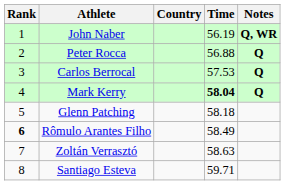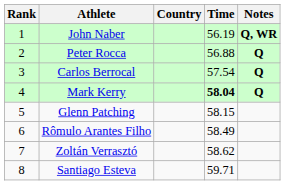Carlos Berrocal | Time: 57.53 -> 57.54
Glenn Patching | Time: 58.18 -> 58.15
Rômulo Arantes Filho | Rank: bold -> normal
Zoltán Verrasztó | Time: 58.63 -> 58.62
